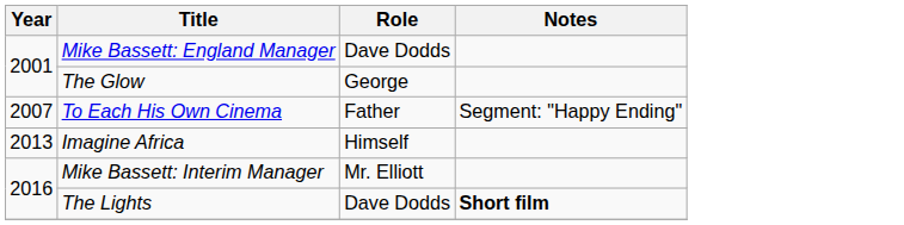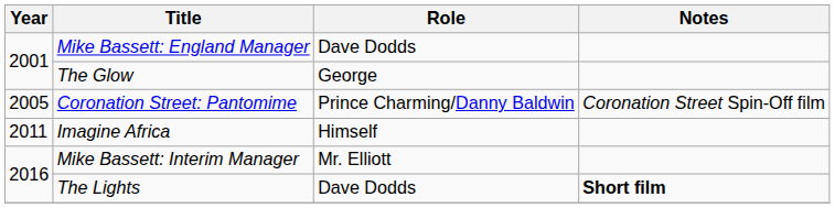+ row: 2005 | Coronation Street: Pantomime | Prince Charming/Danny Baldwin | Coronation Street Spin-Off film
- row: 2007 | To Each His Own Cinema | Father | Segment: "Happy Ending"
Imagine Africa | Year: 2013 -> 2011
